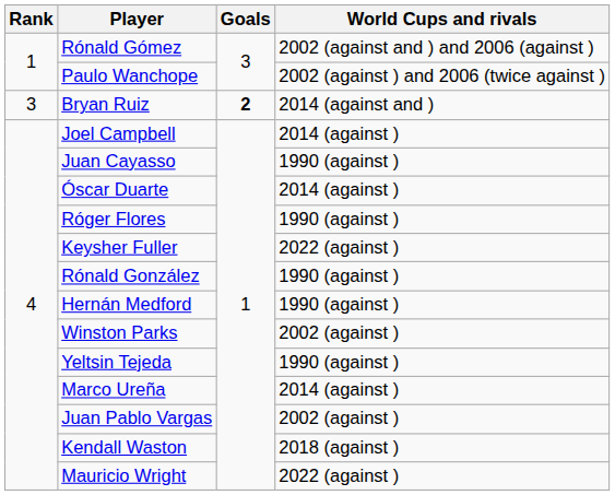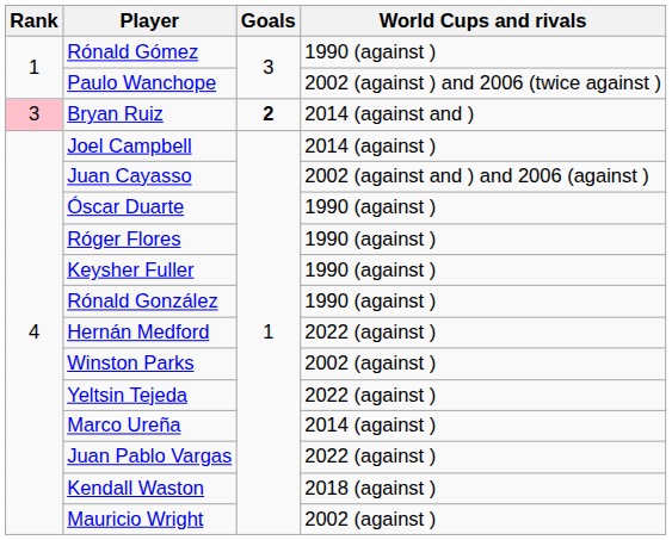Rónald Gómez | World Cups and rivals: 2002 (against and ) and 2006 (against ) -> 1990 (against )
Bryan Ruiz | Rank: no background -> pink background
Juan Cayasso | World Cups and rivals: 1990 (against ) -> 2002 (against and ) and 2006 (against )
Óscar Duarte | World Cups and rivals: 2014 (against ) -> 1990 (against )
Keysher Fuller | World Cups and rivals: 2022 (against ) -> 1990 (against )
Hernán Medford | World Cups and rivals: 1990 (against ) -> 2022 (against )
Yeltsin Tejeda | World Cups and rivals: 1990 (against ) -> 2022 (against )
Juan Pablo Vargas | World Cups and rivals: 2002 (against ) -> 2022 (against )
Mauricio Wright | World Cups and rivals: 2022 (against ) -> 2002 (against )
